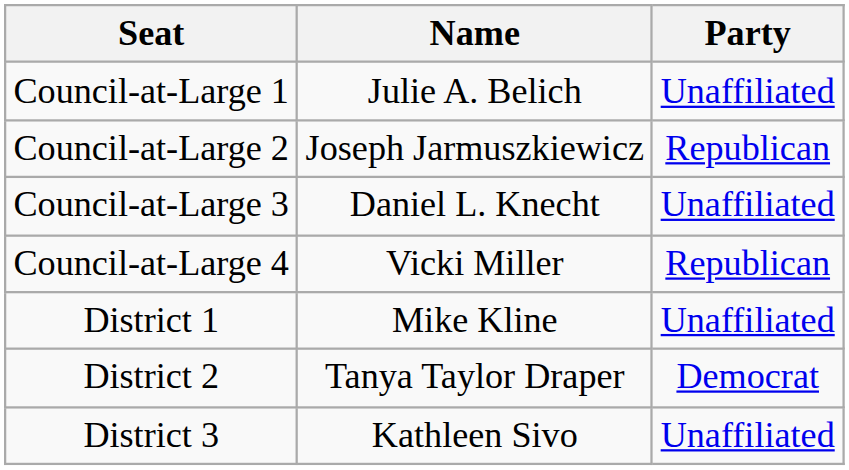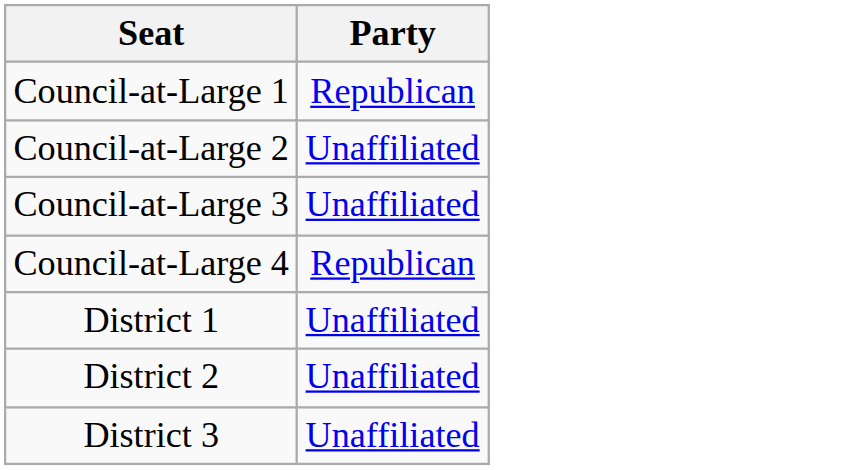- column: Name | Julie A. Belich | Joseph Jarmuszkiewicz | Daniel L. Knecht | Vicki Miller | Mike Kline | Tanya Taylor Draper | Kathleen Sivo
Council-at-Large 1 | Party: Unaffiliated -> Republican
Council-at-Large 2 | Party: Republican -> Unaffiliated
District 2 | Party: Democrat -> Unaffiliated
